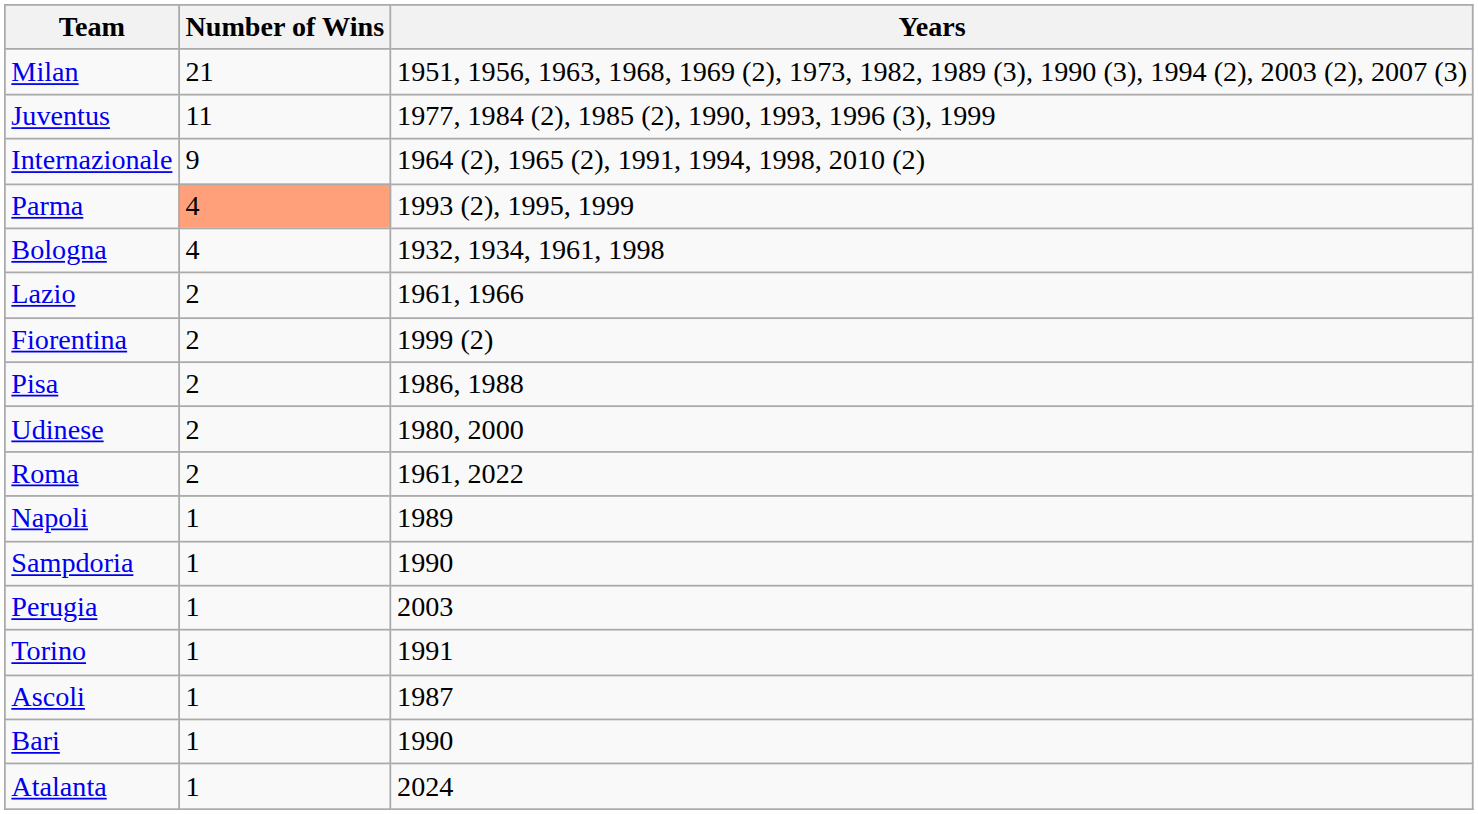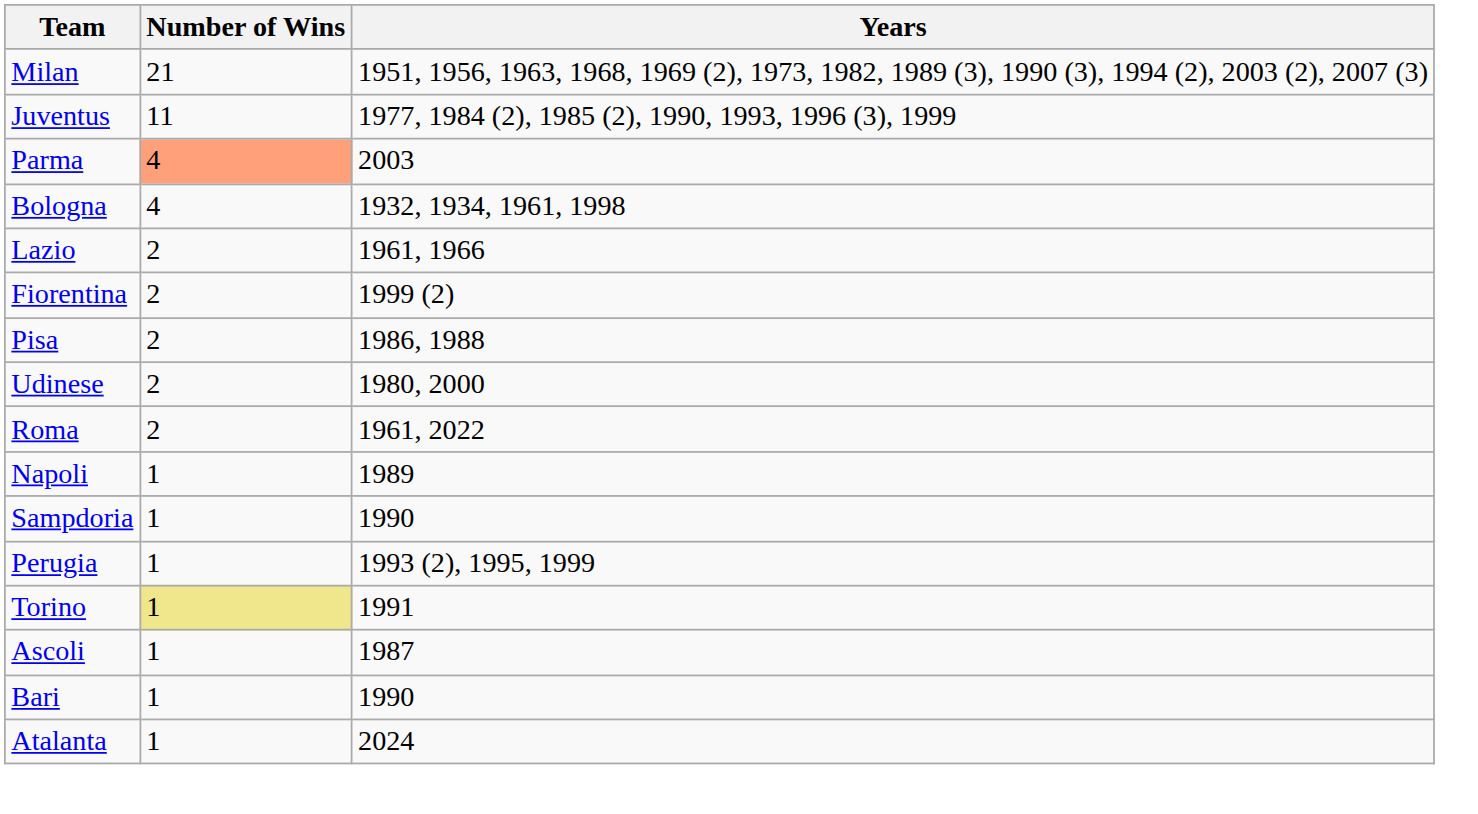- row: Internazionale | 9 | 1964 (2), 1965 (2), 1991, 1994, 1998, 2010 (2)
Parma | Years: 1993 (2), 1995, 1999 -> 2003
Perugia | Years: 2003 -> 1993 (2), 1995, 1999
Torino | Number of Wins: no background -> khaki background
